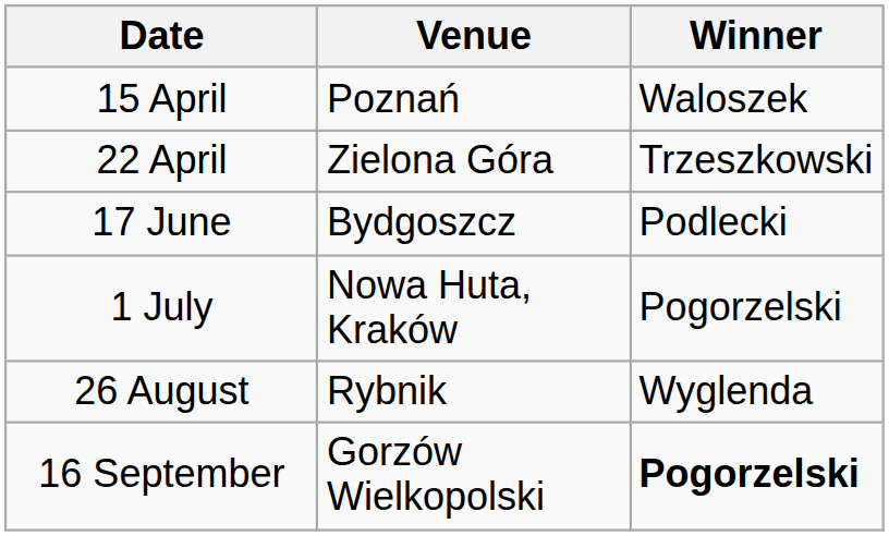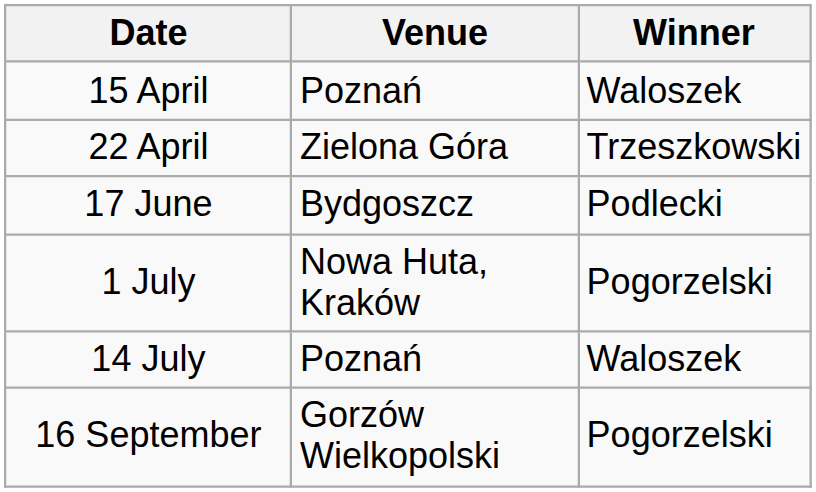+ row: 14 July | Poznań | Waloszek
- row: 26 August | Rybnik | Wyglenda
16 September | Winner: bold -> normal
